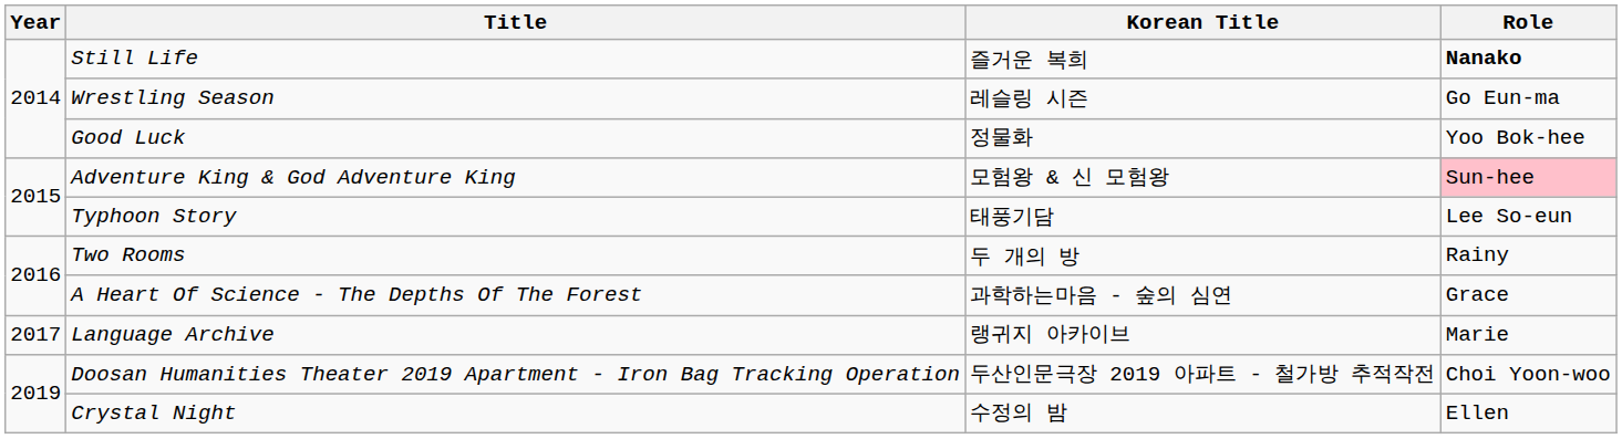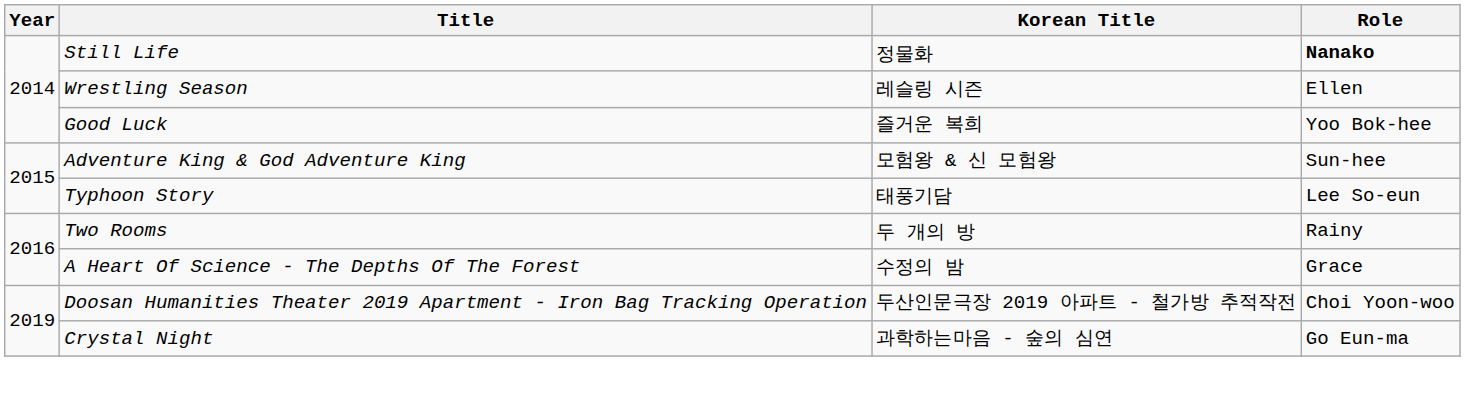Still Life | Korean Title: 즐거운 복희 -> 정물화
Wrestling Season | Role: Go Eun-ma -> Ellen
Good Luck | Korean Title: 정물화 -> 즐거운 복희
Adventure King & God Adventure King | Role: pink background -> no background
A Heart Of Science - The Depths Of The Forest | Korean Title: 과학하는마음 - 숲의 심연 -> 수정의 밤
- row: 2017 | Language Archive | 랭귀지 아카이브 | Marie
Crystal Night | Korean Title: 수정의 밤 -> 과학하는마음 - 숲의 심연
Crystal Night | Role: Ellen -> Go Eun-ma
